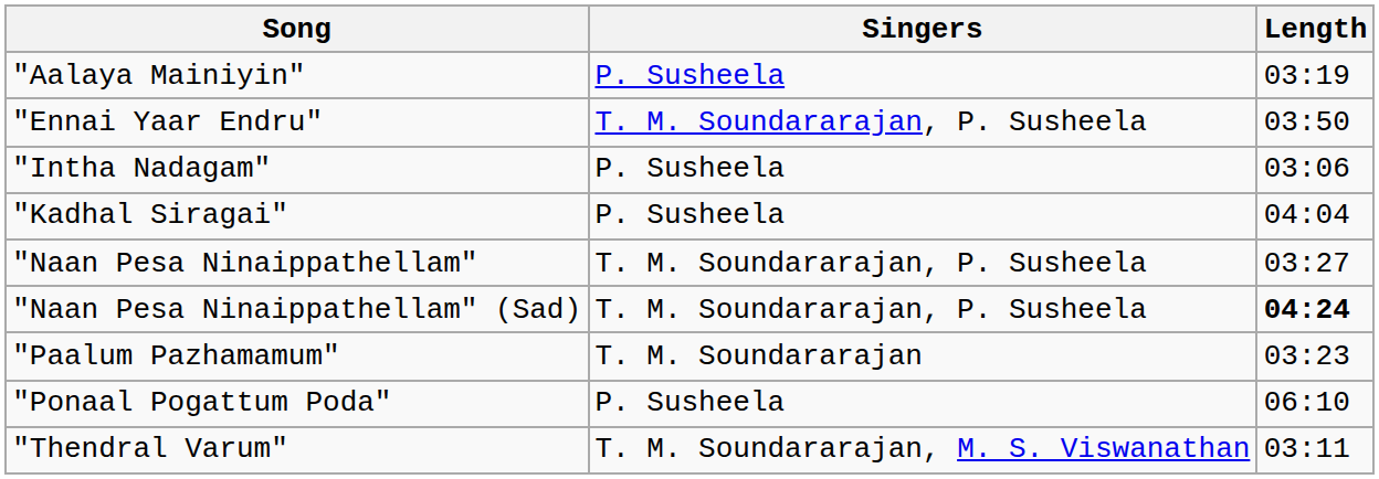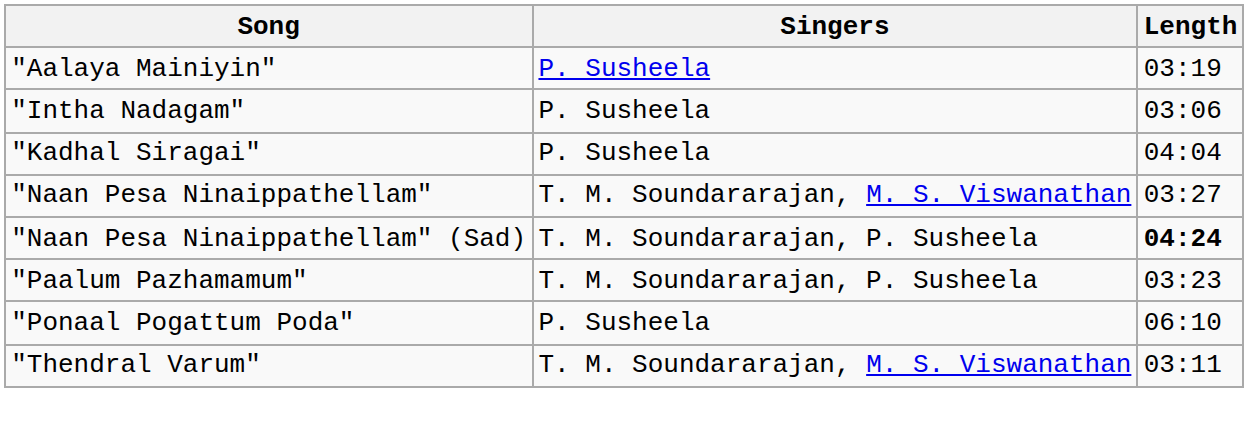- row: "Ennai Yaar Endru" | T. M. Soundararajan, P. Susheela | 03:50
"Naan Pesa Ninaippathellam" | Singers: T. M. Soundararajan, P. Susheela -> T. M. Soundararajan, M. S. Viswanathan
"Paalum Pazhamamum" | Singers: T. M. Soundararajan -> T. M. Soundararajan, P. Susheela
